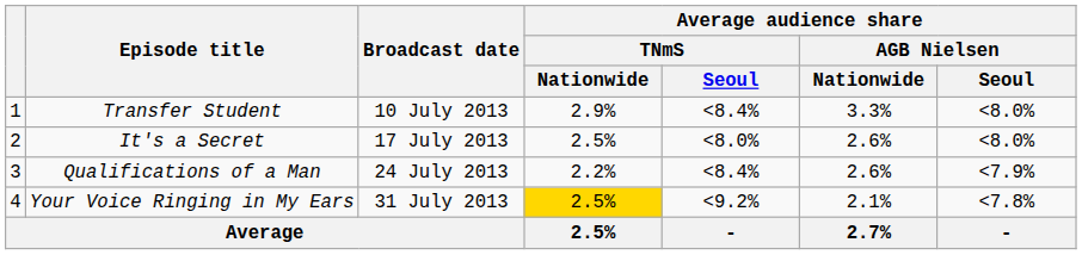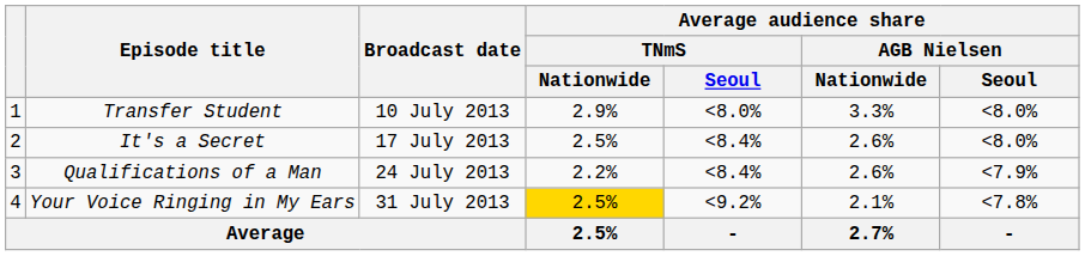Transfer Student | Average audience share / TNmS / Seoul: <8.4% -> <8.0%
It's a Secret | Average audience share / TNmS / Seoul: <8.0% -> <8.4%
